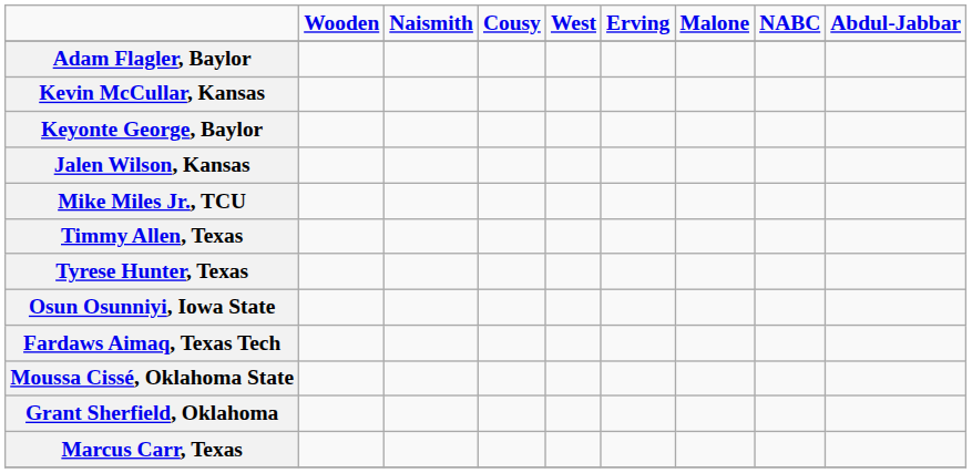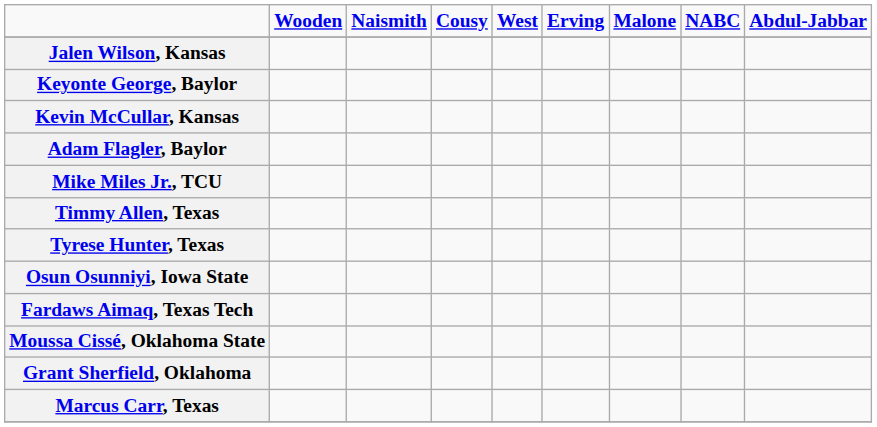rows swapped: Adam Flagler, Baylor <-> Jalen Wilson, Kansas
rows swapped: Keyonte George, Baylor <-> Kevin McCullar, Kansas
